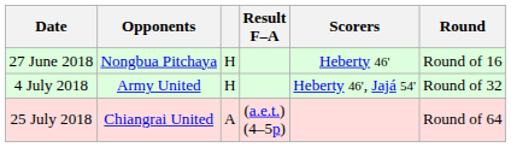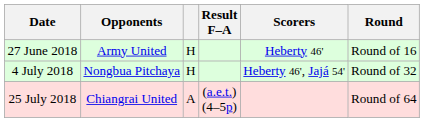27 June 2018 | Opponents: Nongbua Pitchaya -> Army United
4 July 2018 | Opponents: Army United -> Nongbua Pitchaya
